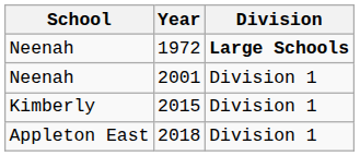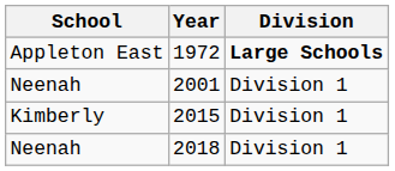1972 | School: Neenah -> Appleton East
2018 | School: Appleton East -> Neenah
